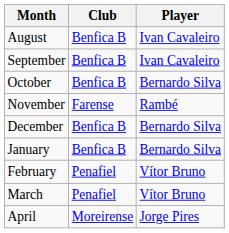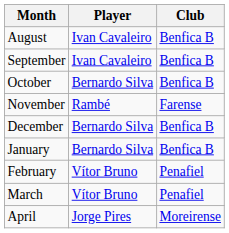columns swapped: Player <-> Club
